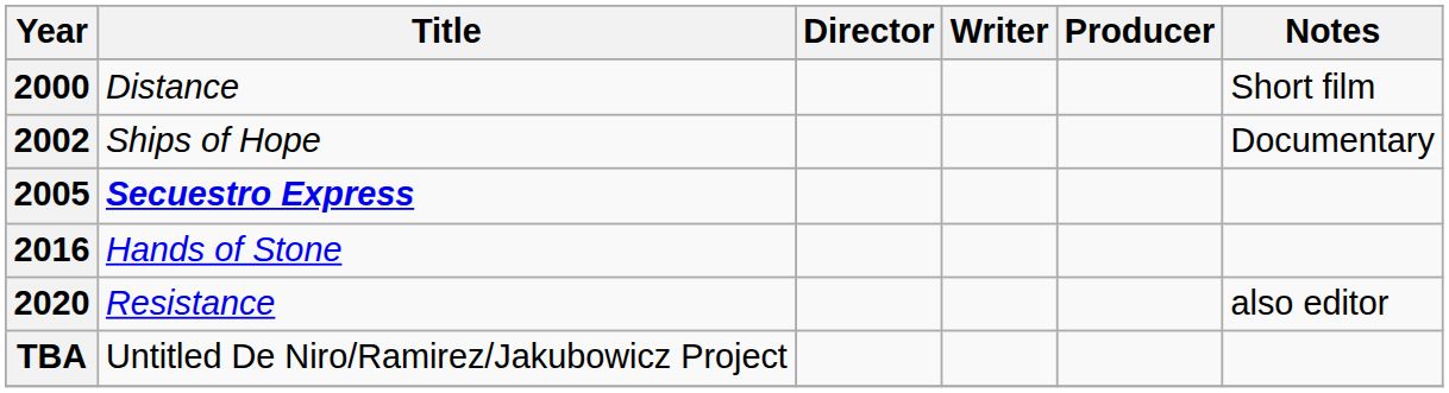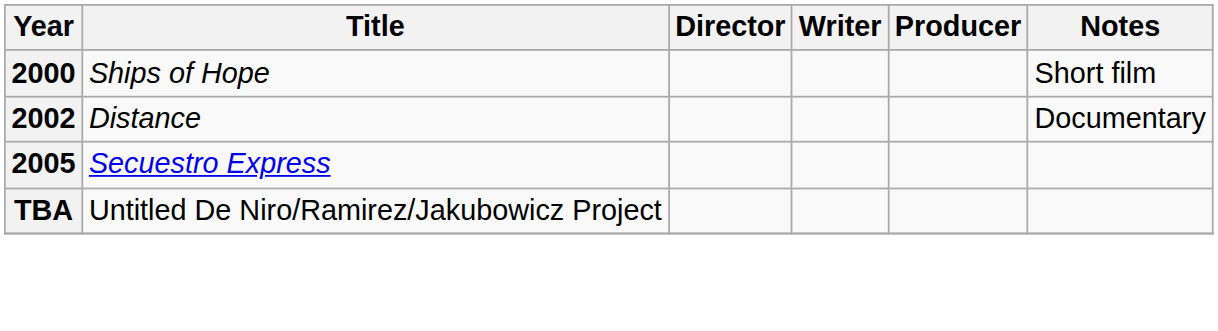2000 | Title: Distance -> Ships of Hope
2002 | Title: Ships of Hope -> Distance
2005 | Title: bold -> normal
- row: 2016 | Hands of Stone
- row: 2020 | Resistance | also editor
